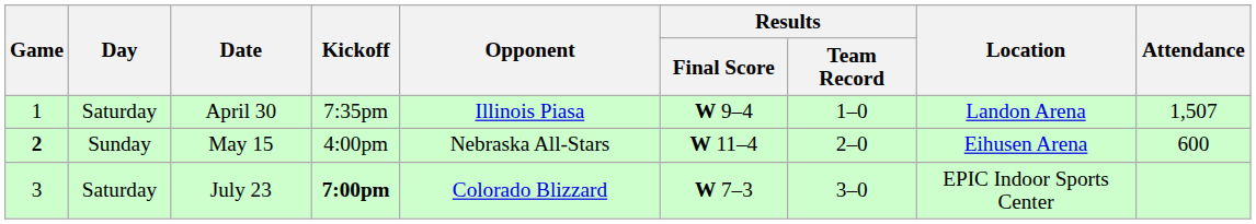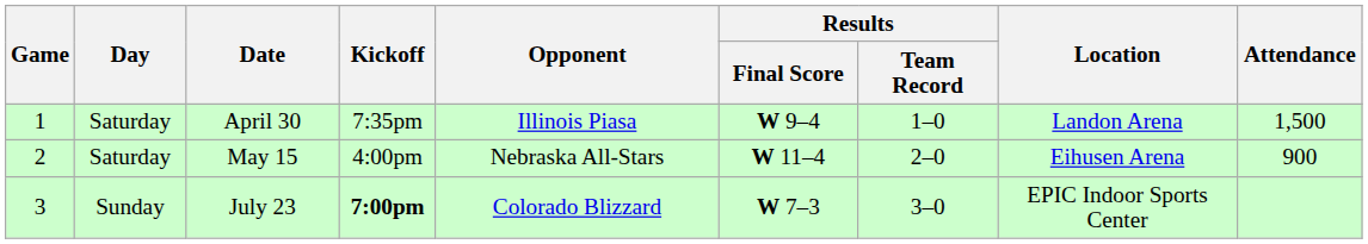April 30 | Attendance: 1,507 -> 1,500
May 15 | Game: bold -> normal
May 15 | Day: Sunday -> Saturday
May 15 | Attendance: 600 -> 900
July 23 | Day: Saturday -> Sunday
